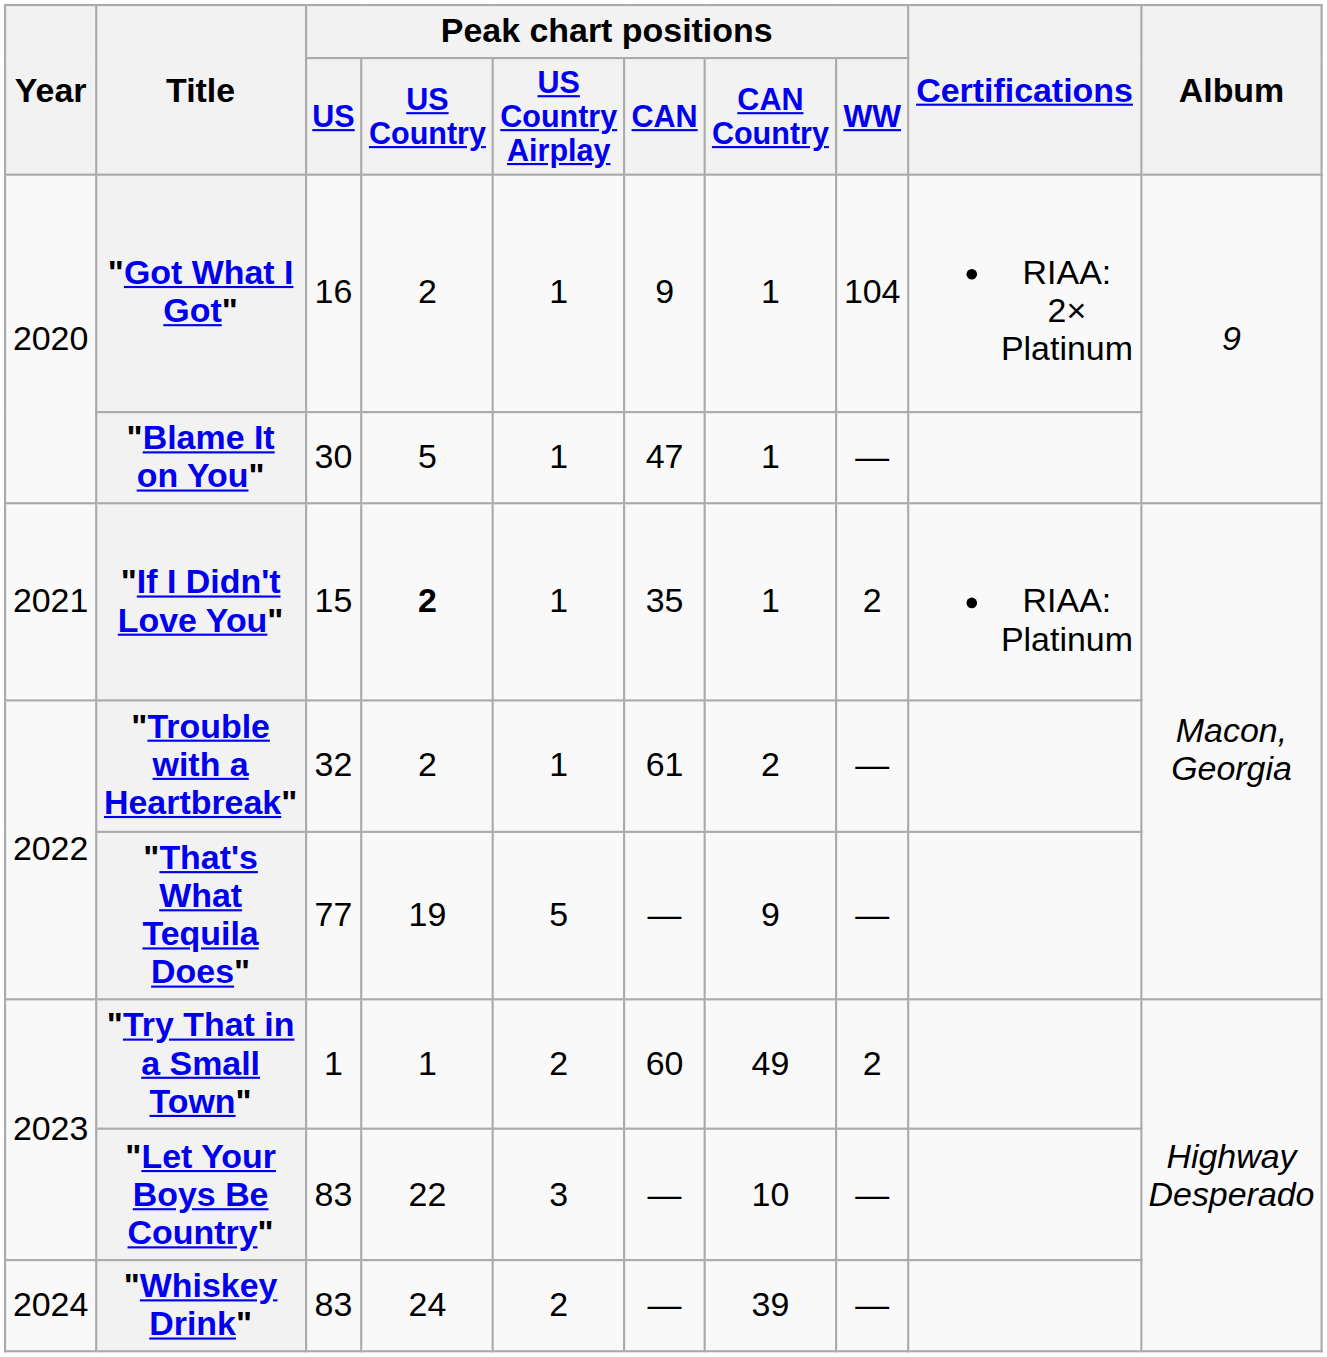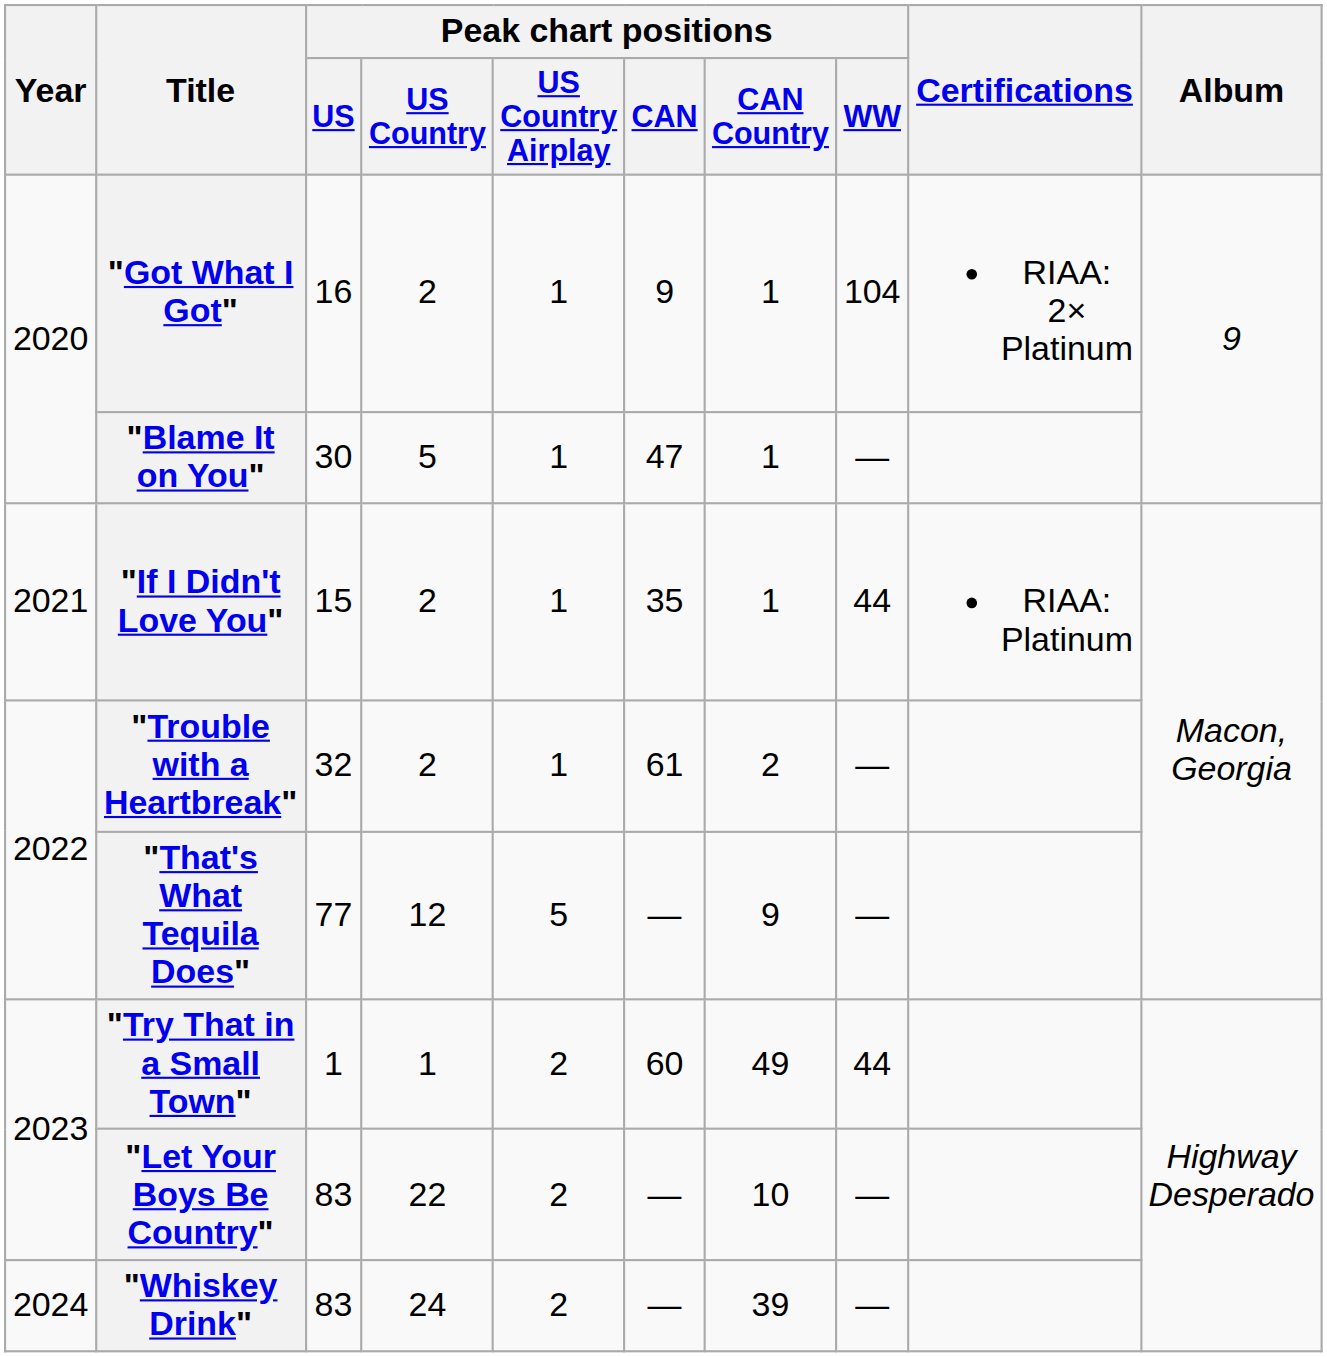"If I Didn't Love You" | Peak chart positions / US Country: bold -> normal
"If I Didn't Love You" | Peak chart positions / WW: 2 -> 44
"That's What Tequila Does" | Peak chart positions / US Country: 19 -> 12
"Try That in a Small Town" | Peak chart positions / WW: 2 -> 44
"Let Your Boys Be Country" | Peak chart positions / US Country Airplay: 3 -> 2
